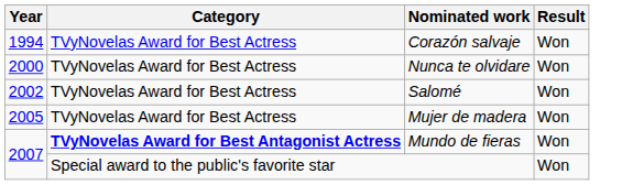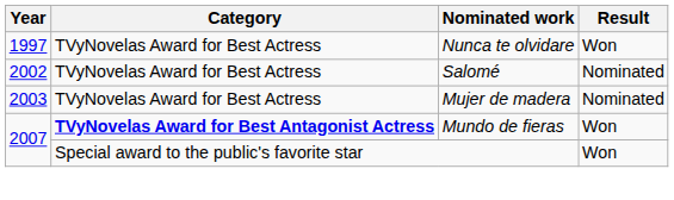- row: 1994 | TVyNovelas Award for Best Actress | Corazón salvaje | Won
Nunca te olvidare | Year: 2000 -> 1997
Salomé | Result: Won -> Nominated
Mujer de madera | Year: 2005 -> 2003
Mujer de madera | Result: Won -> Nominated
